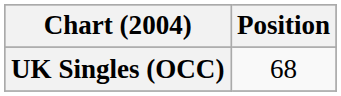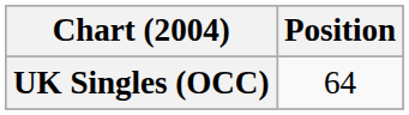UK Singles (OCC) | Position: 68 -> 64
